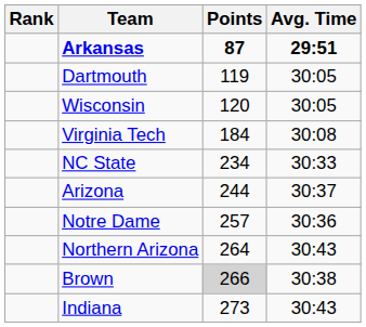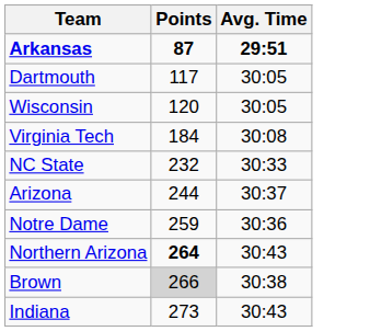- column: Rank
Dartmouth | Points: 119 -> 117
NC State | Points: 234 -> 232
Notre Dame | Points: 257 -> 259
Northern Arizona | Points: normal -> bold
